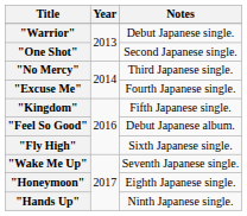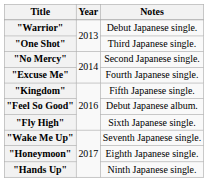"One Shot" | Notes: Second Japanese single. -> Third Japanese single.
"No Mercy" | Notes: Third Japanese single. -> Second Japanese single.
